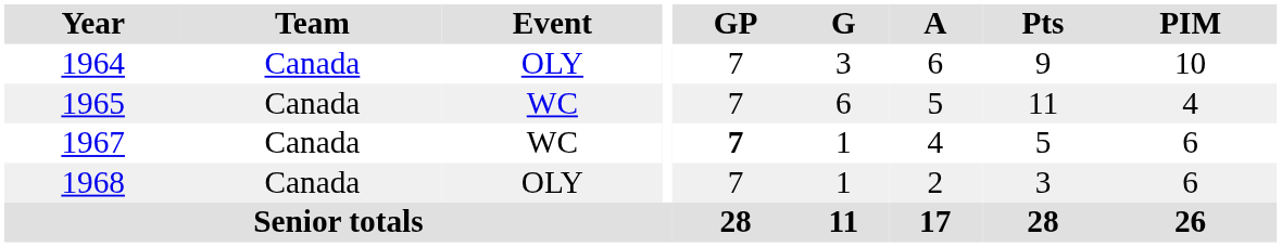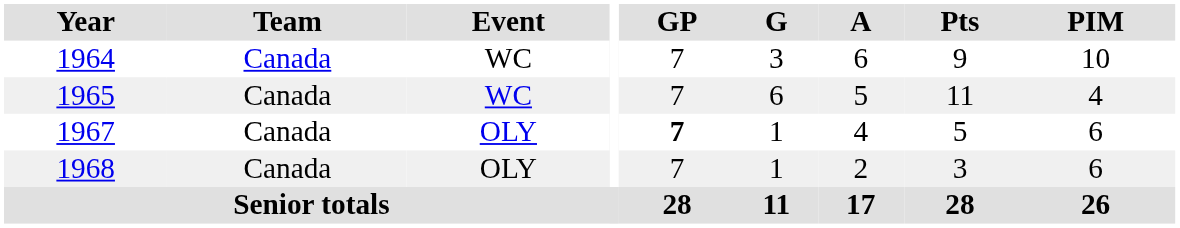1964 | Event: OLY -> WC
1967 | Event: WC -> OLY
